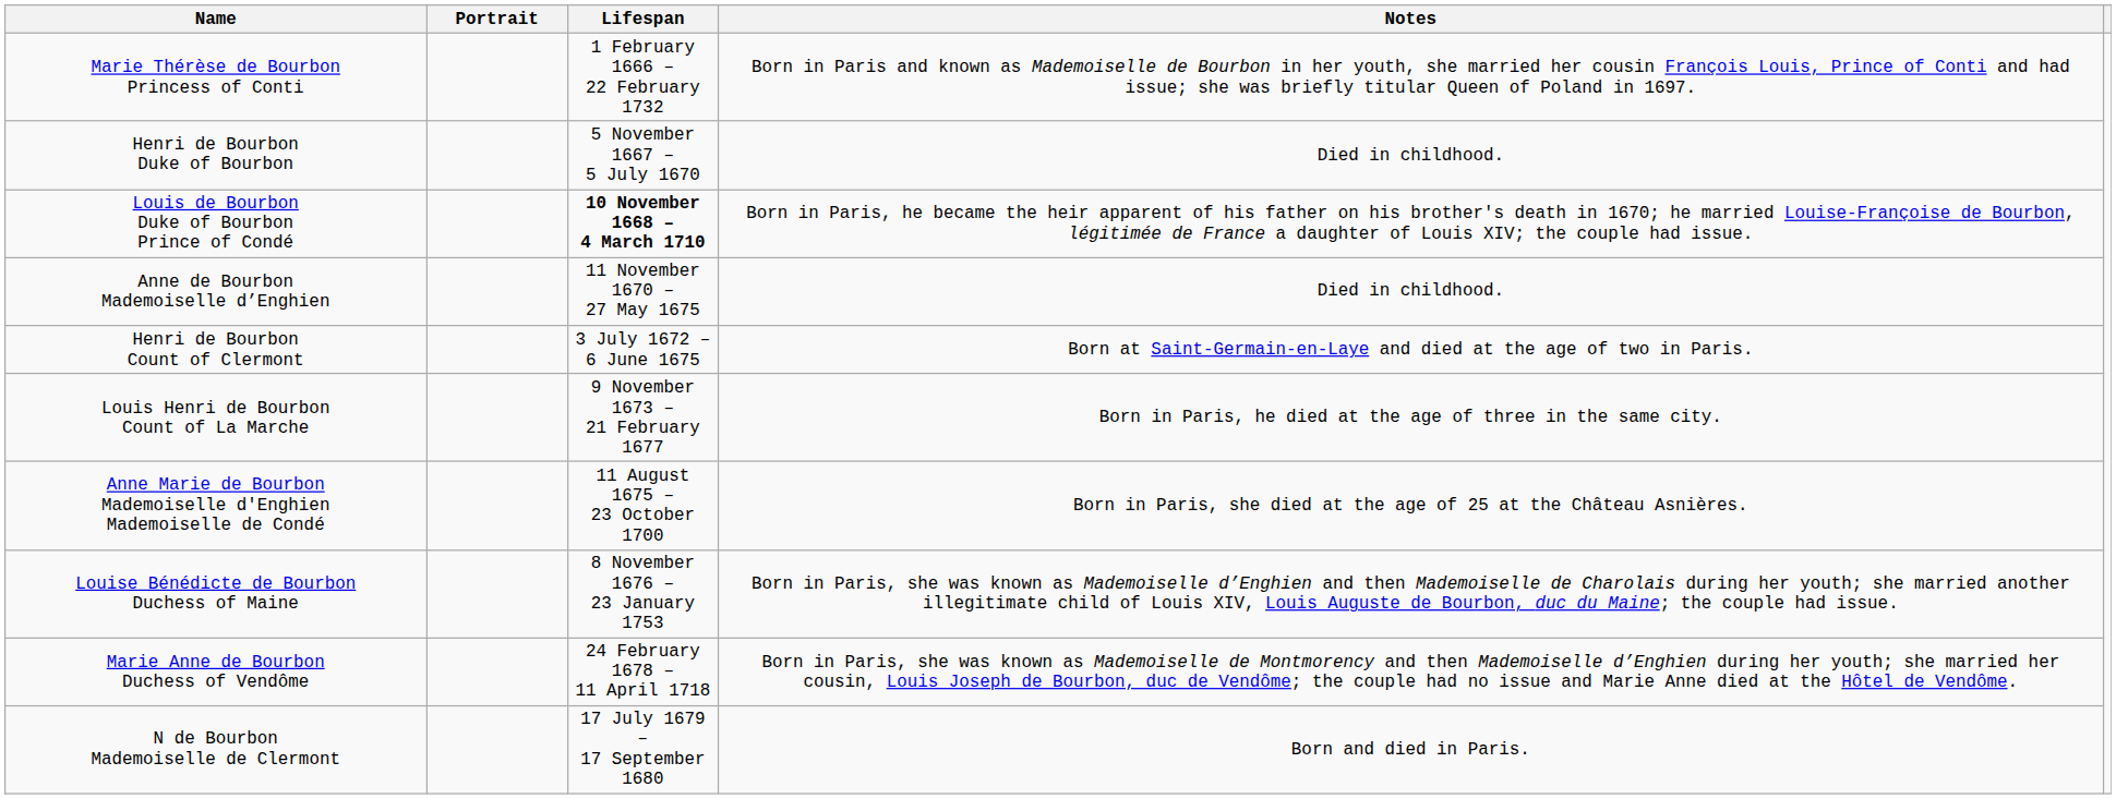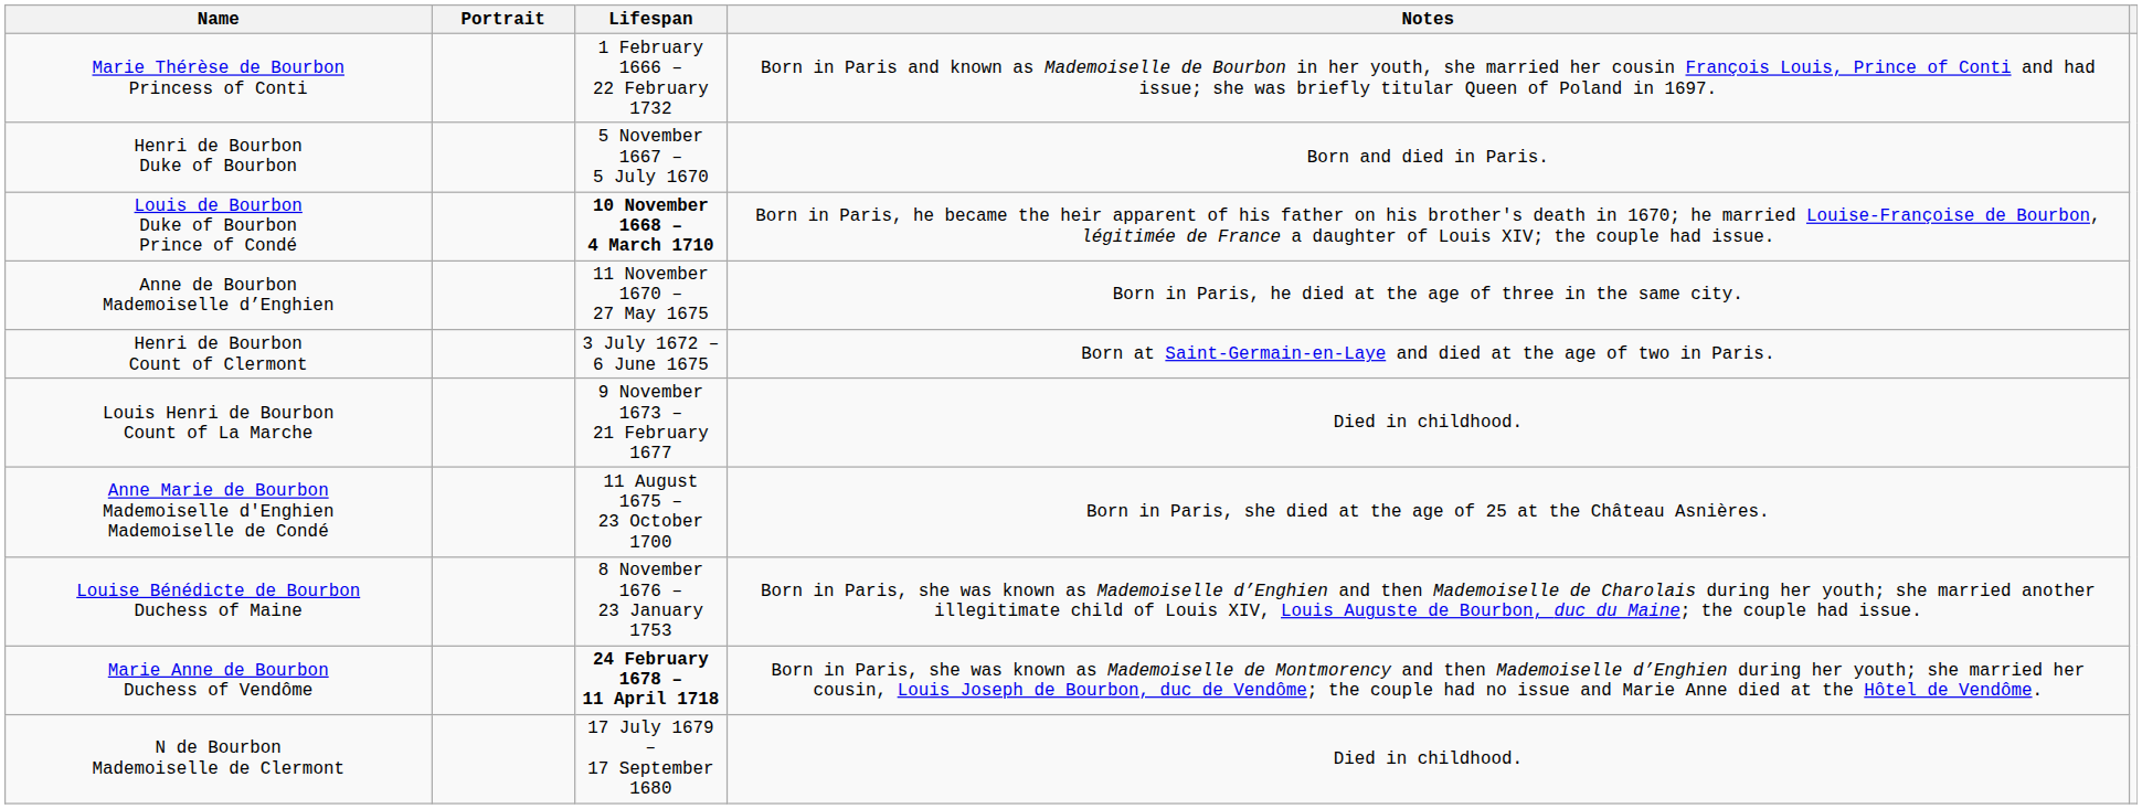Henri de Bourbon Duke of Bourbon | Notes: Died in childhood. -> Born and died in Paris.
Anne de Bourbon Mademoiselle d’Enghien | Notes: Died in childhood. -> Born in Paris, he died at the age of three in the same city.
Louis Henri de Bourbon Count of La Marche | Notes: Born in Paris, he died at the age of three in the same city. -> Died in childhood.
Marie Anne de Bourbon Duchess of Vendôme | Lifespan: normal -> bold
N de Bourbon Mademoiselle de Clermont | Notes: Born and died in Paris. -> Died in childhood.
